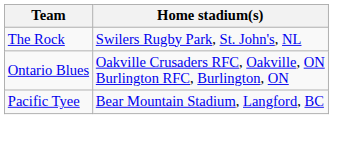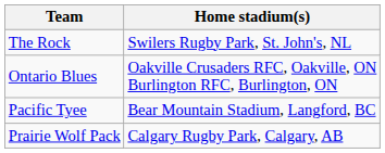+ row: Prairie Wolf Pack | Calgary Rugby Park, Calgary, AB
